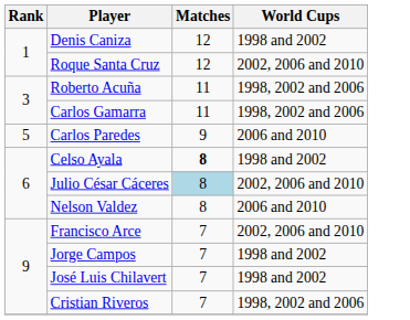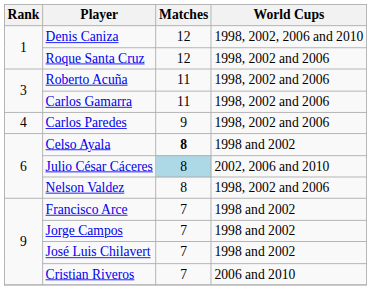Denis Caniza | World Cups: 1998 and 2002 -> 1998, 2002, 2006 and 2010
Roque Santa Cruz | World Cups: 2002, 2006 and 2010 -> 1998, 2002 and 2006
Carlos Paredes | Rank: 5 -> 4
Carlos Paredes | World Cups: 2006 and 2010 -> 1998, 2002 and 2006
Nelson Valdez | World Cups: 2006 and 2010 -> 1998, 2002 and 2006
Francisco Arce | World Cups: 2002, 2006 and 2010 -> 1998 and 2002
Cristian Riveros | World Cups: 1998, 2002 and 2006 -> 2006 and 2010
